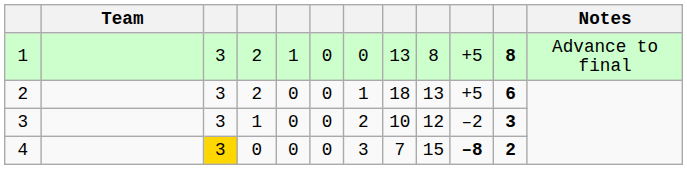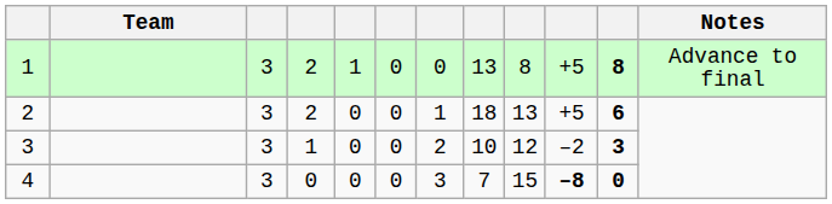4 | column 3: gold background -> no background
4 | column 11: 2 -> 0
